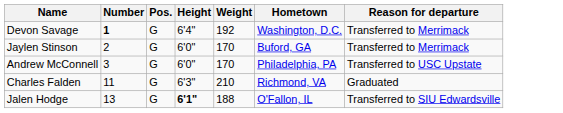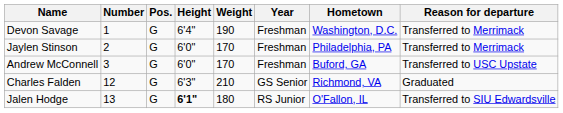+ column: Year | Freshman | Freshman | Freshman | GS Senior | RS Junior
Devon Savage | Number: bold -> normal
Devon Savage | Weight: 192 -> 190
Jaylen Stinson | Hometown: Buford, GA -> Philadelphia, PA
Andrew McConnell | Hometown: Philadelphia, PA -> Buford, GA
Charles Falden | Number: 11 -> 12
Jalen Hodge | Weight: 188 -> 180
